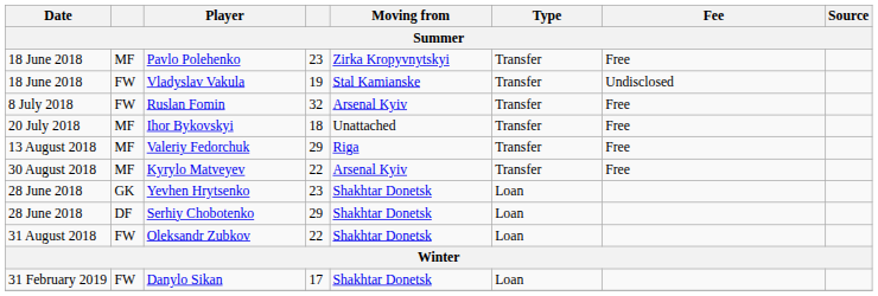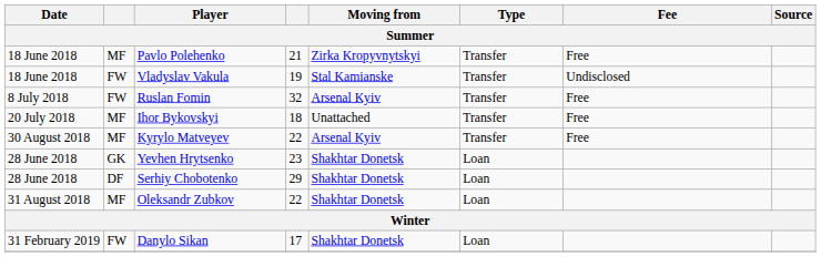Pavlo Polehenko | column 4: 23 -> 21
- row: 13 August 2018 | MF | Valeriy Fedorchuk | 29 | Riga | Transfer | Free
Oleksandr Zubkov | column 2: FW -> MF
